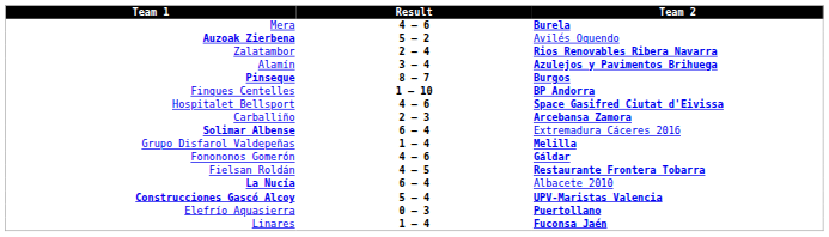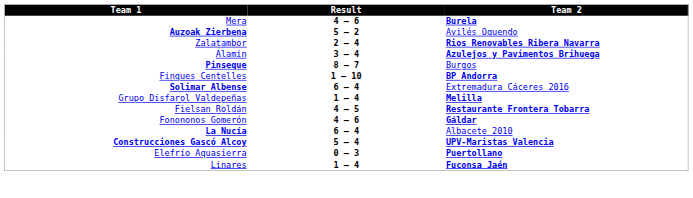Pinseque | Team 2: bold -> normal
- row: Hospitalet Bellsport | 4 – 6 | Space Gasifred Ciutat d'Eivissa
- row: Carballiño | 2 – 3 | Arcebansa Zamora
rows swapped: Fonononos Gomerón <-> Fielsan Roldán
